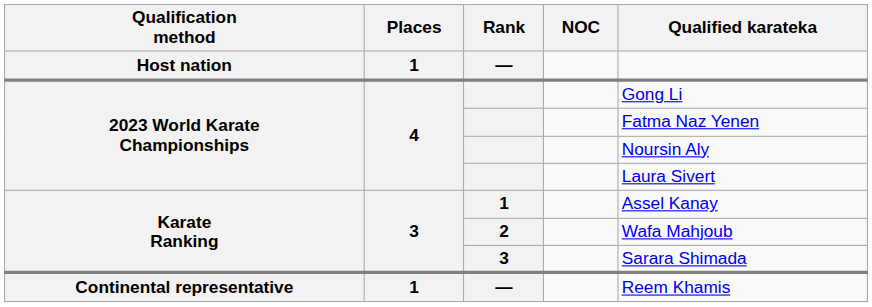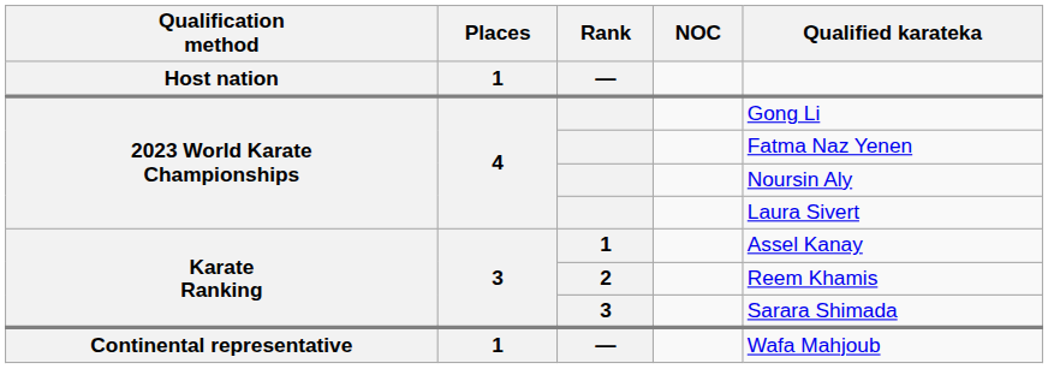2 | Qualified karateka: Wafa Mahjoub -> Reem Khamis
Continental representative / — | Qualified karateka: Reem Khamis -> Wafa Mahjoub
